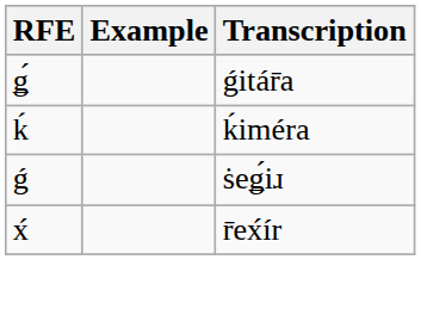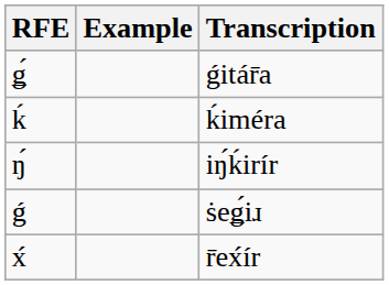+ row: ŋ́ | iŋ́ḱirír
